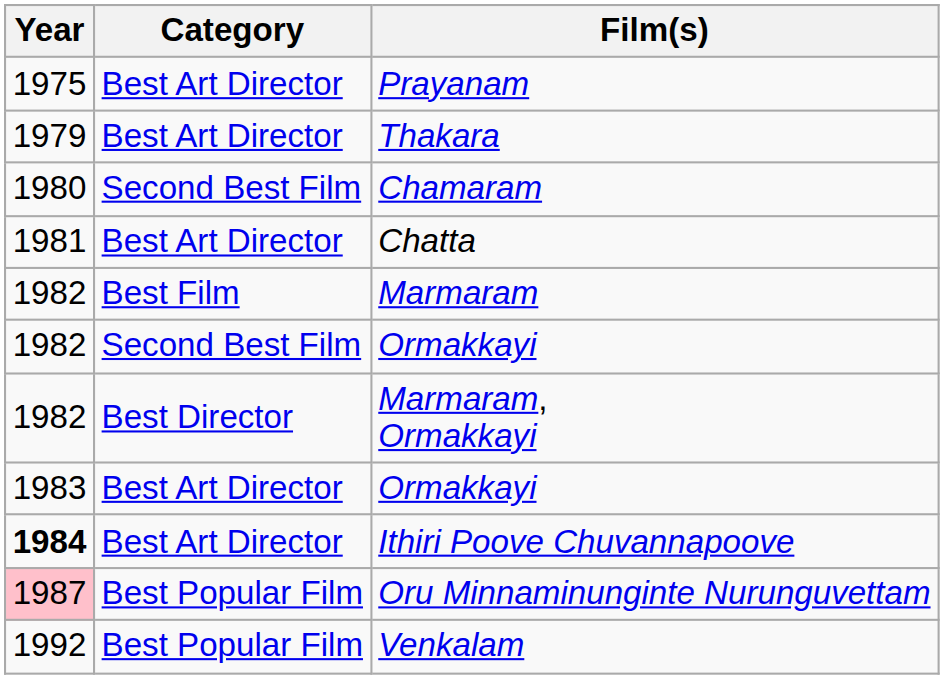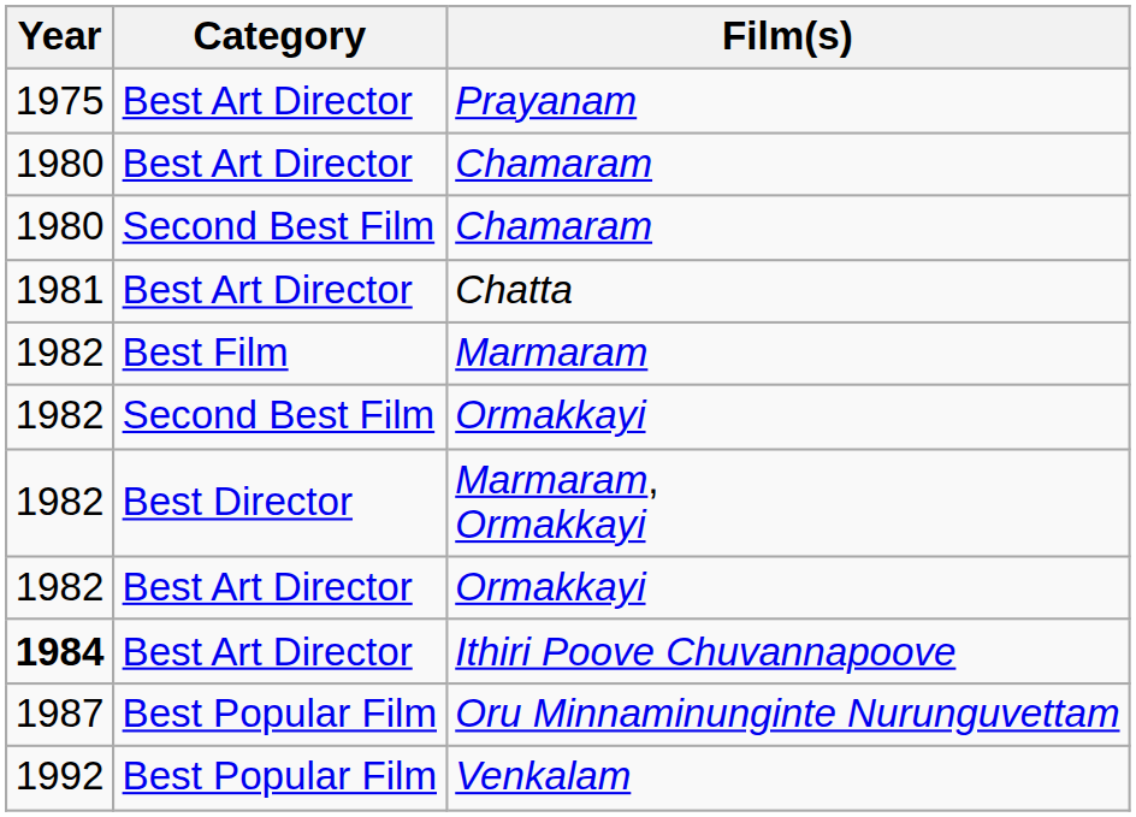- row: 1979 | Best Art Director | Thakara
+ row: 1980 | Best Art Director | Chamaram
Best Art Director / Ormakkayi | Year: 1983 -> 1982
Oru Minnaminunginte Nurunguvettam | Year: pink background -> no background
